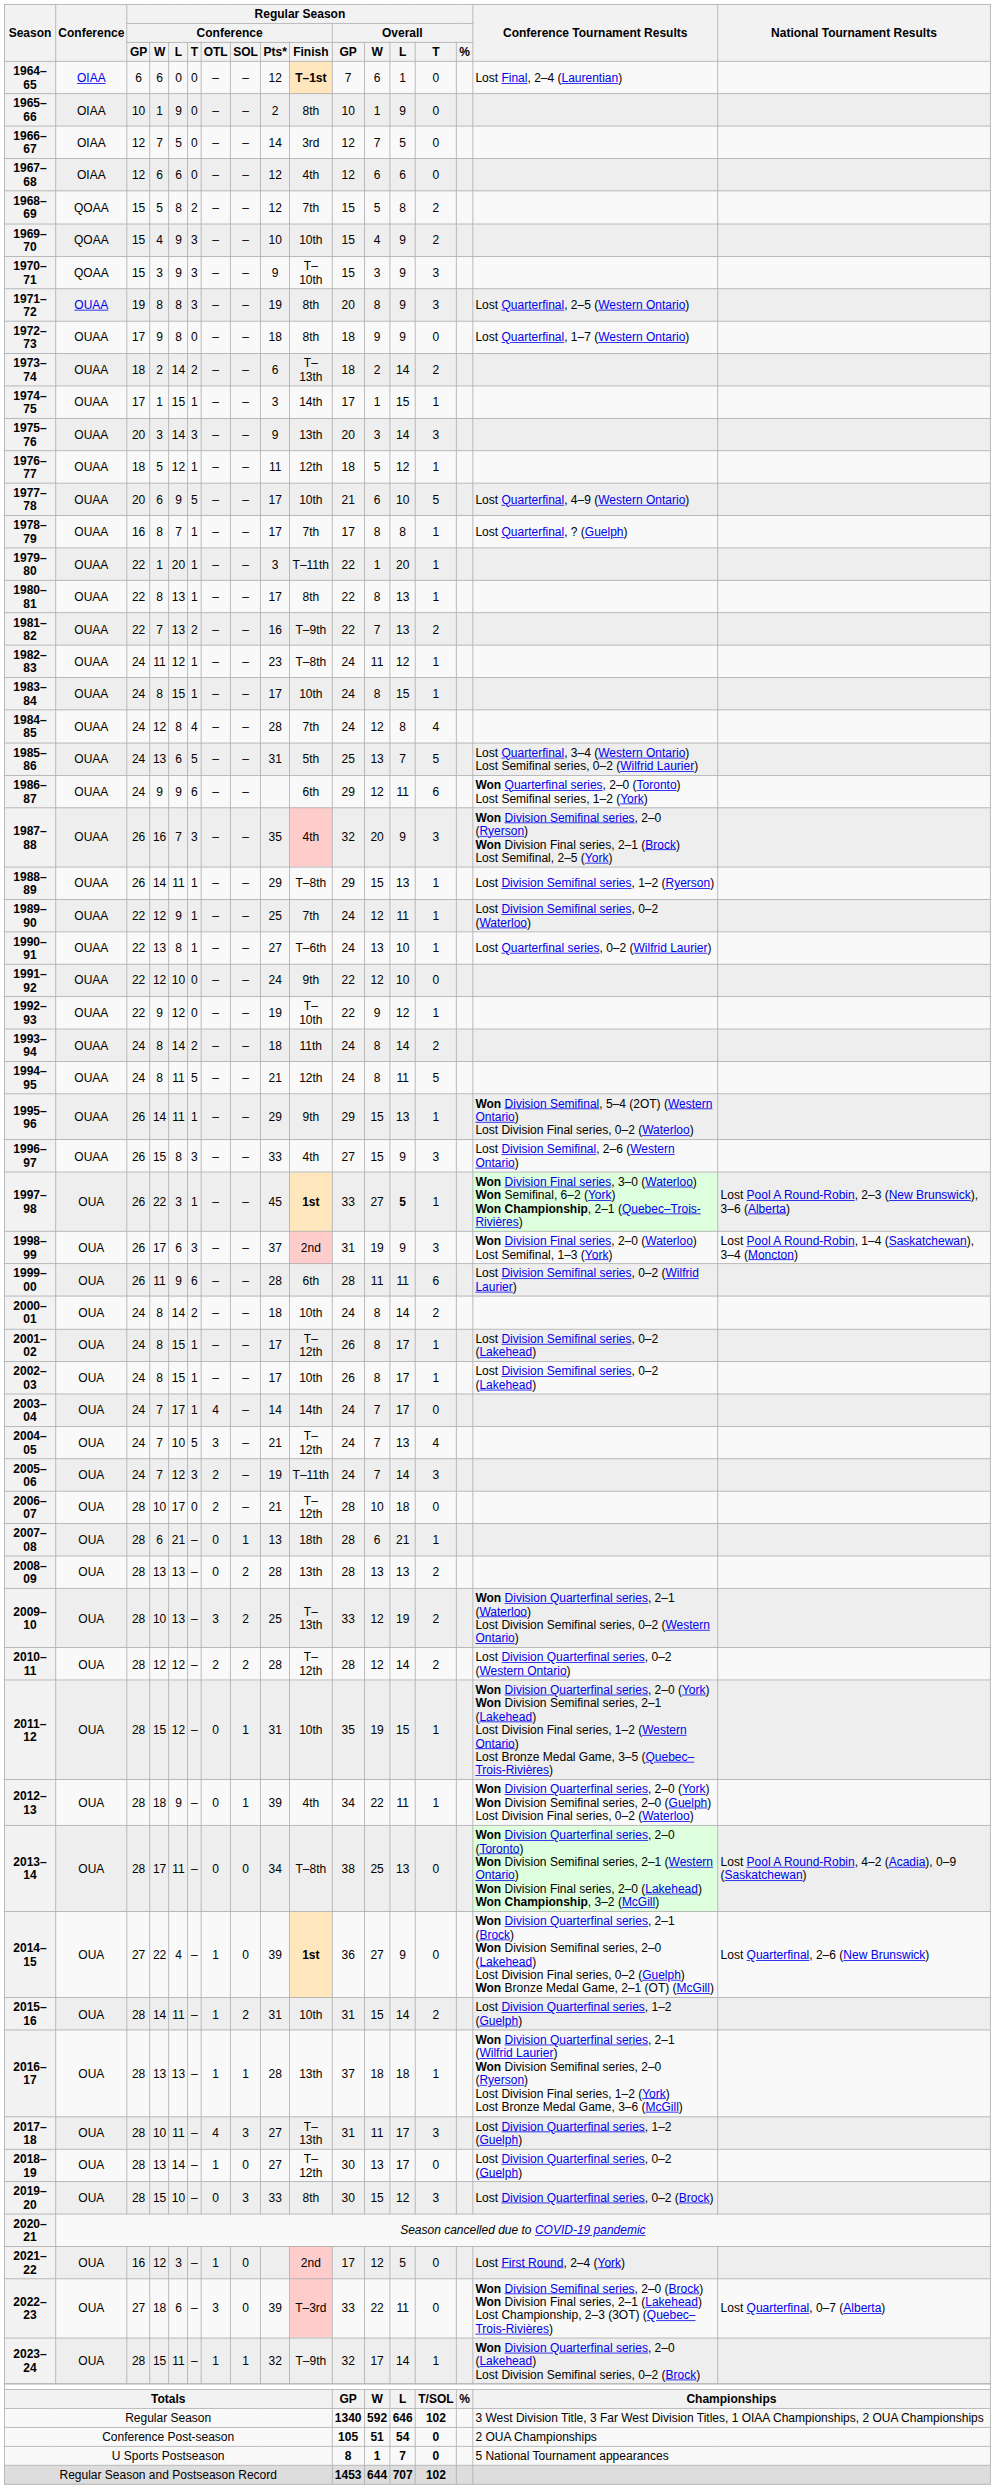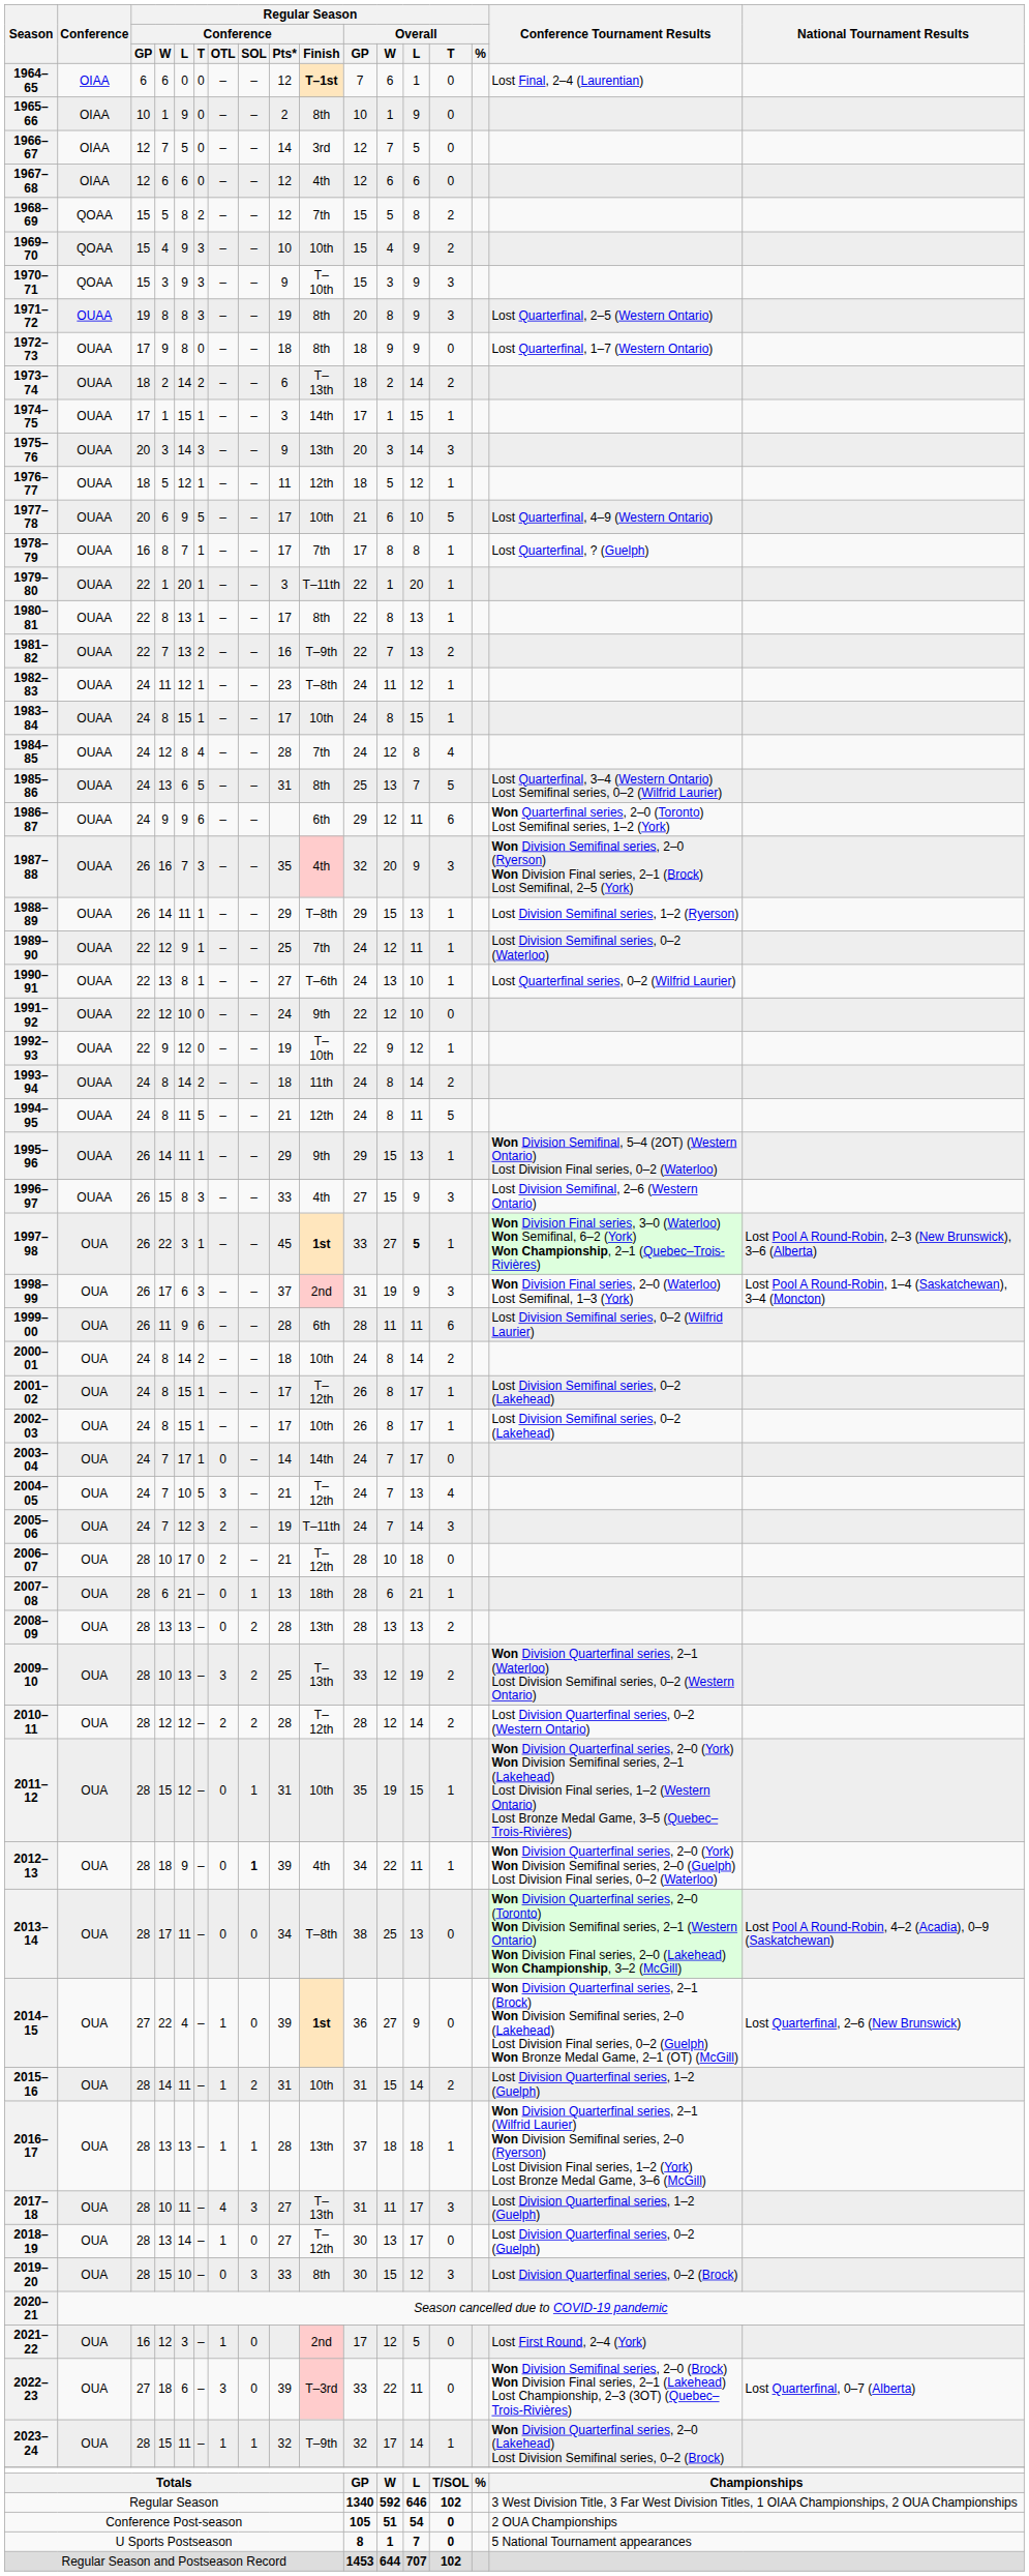1985–86 | Regular Season / Conference / Finish: 5th -> 8th
2003–04 | Regular Season / Conference / OTL: 4 -> 0
2012–13 | Regular Season / Conference / SOL: normal -> bold
